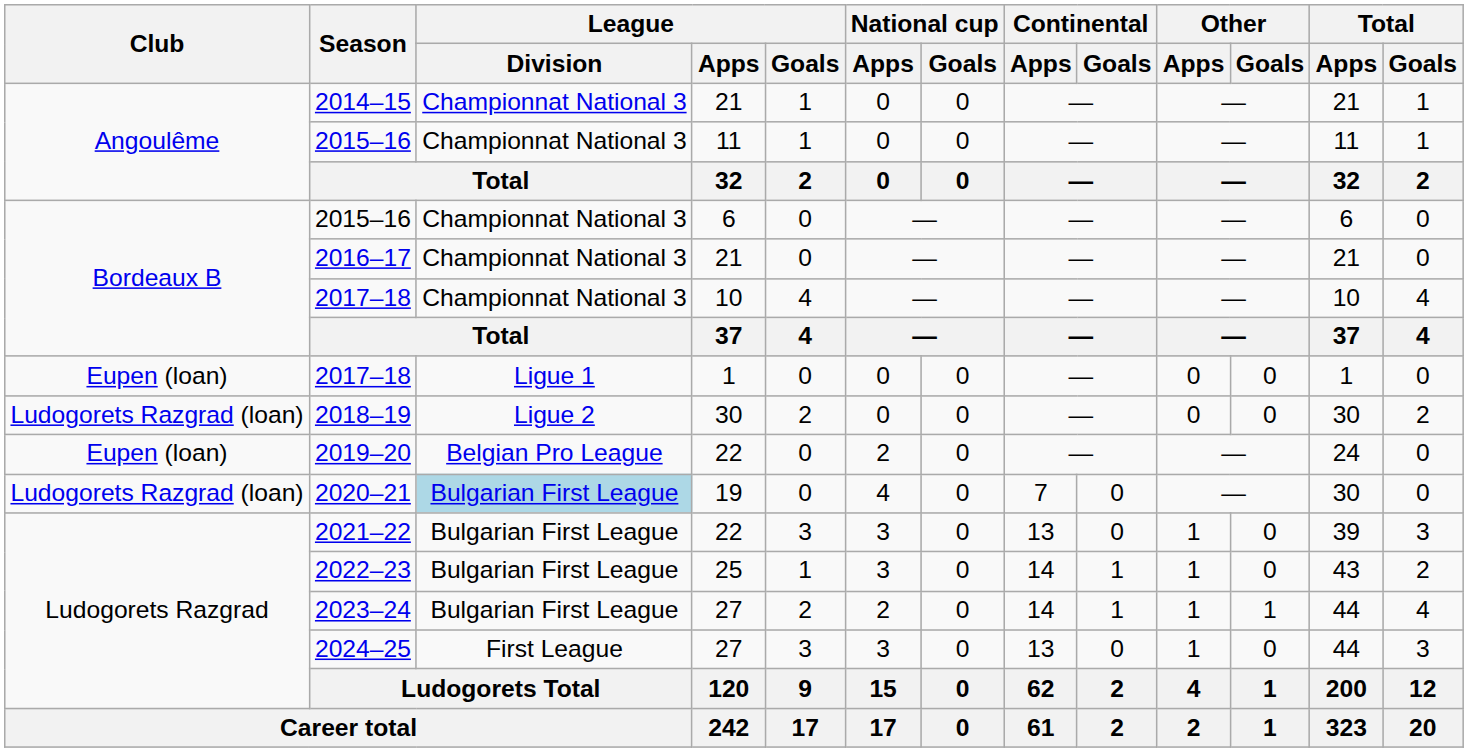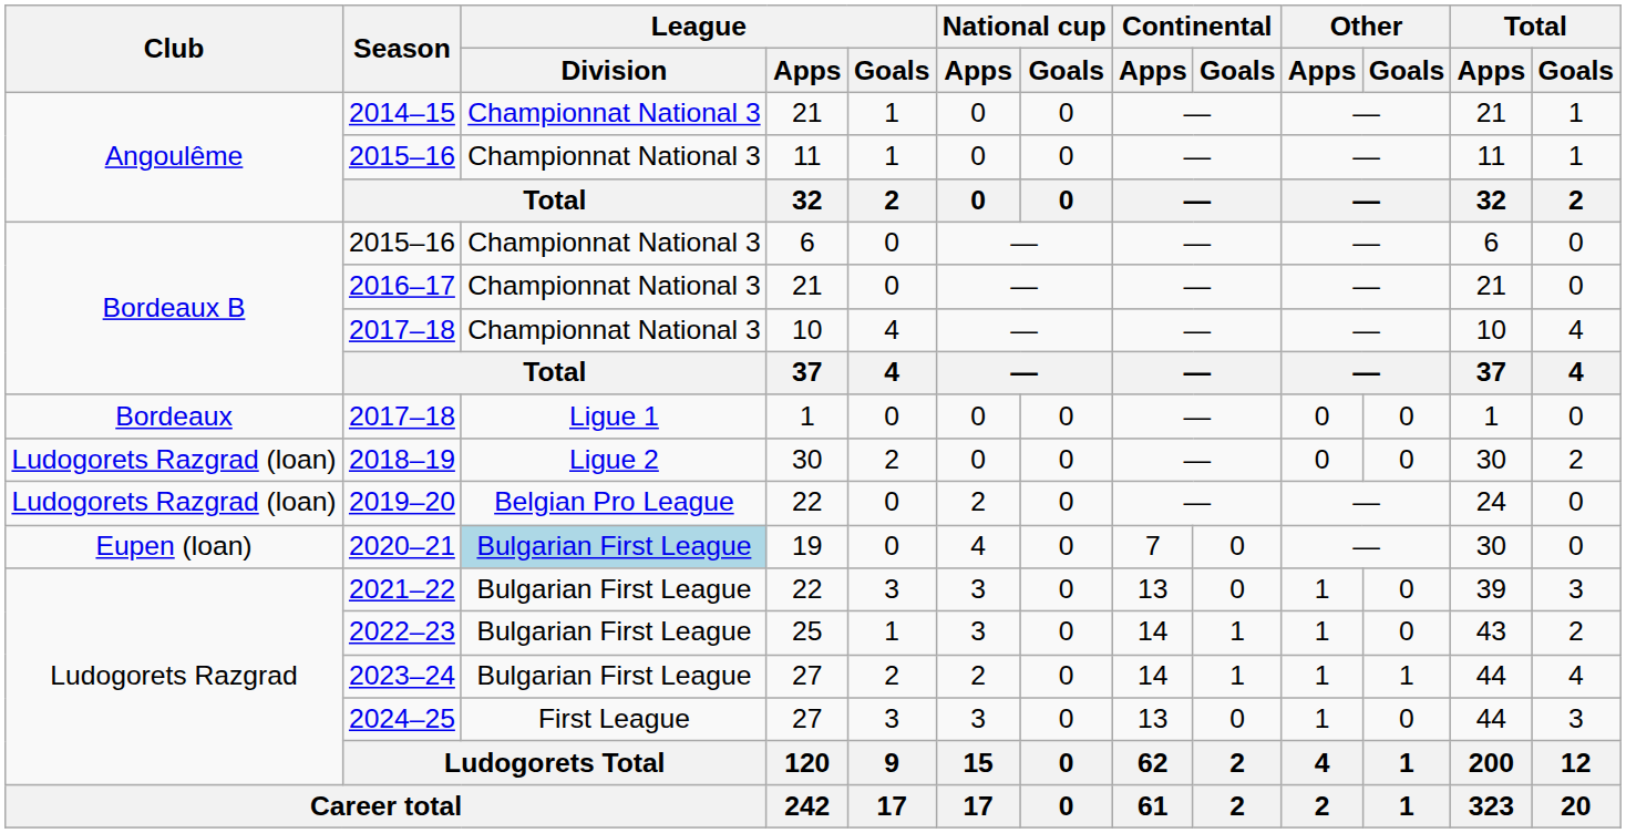2017–18 / 1 | Club: Eupen (loan) -> Bordeaux
2019–20 | Club: Eupen (loan) -> Ludogorets Razgrad (loan)
2020–21 | Club: Ludogorets Razgrad (loan) -> Eupen (loan)
